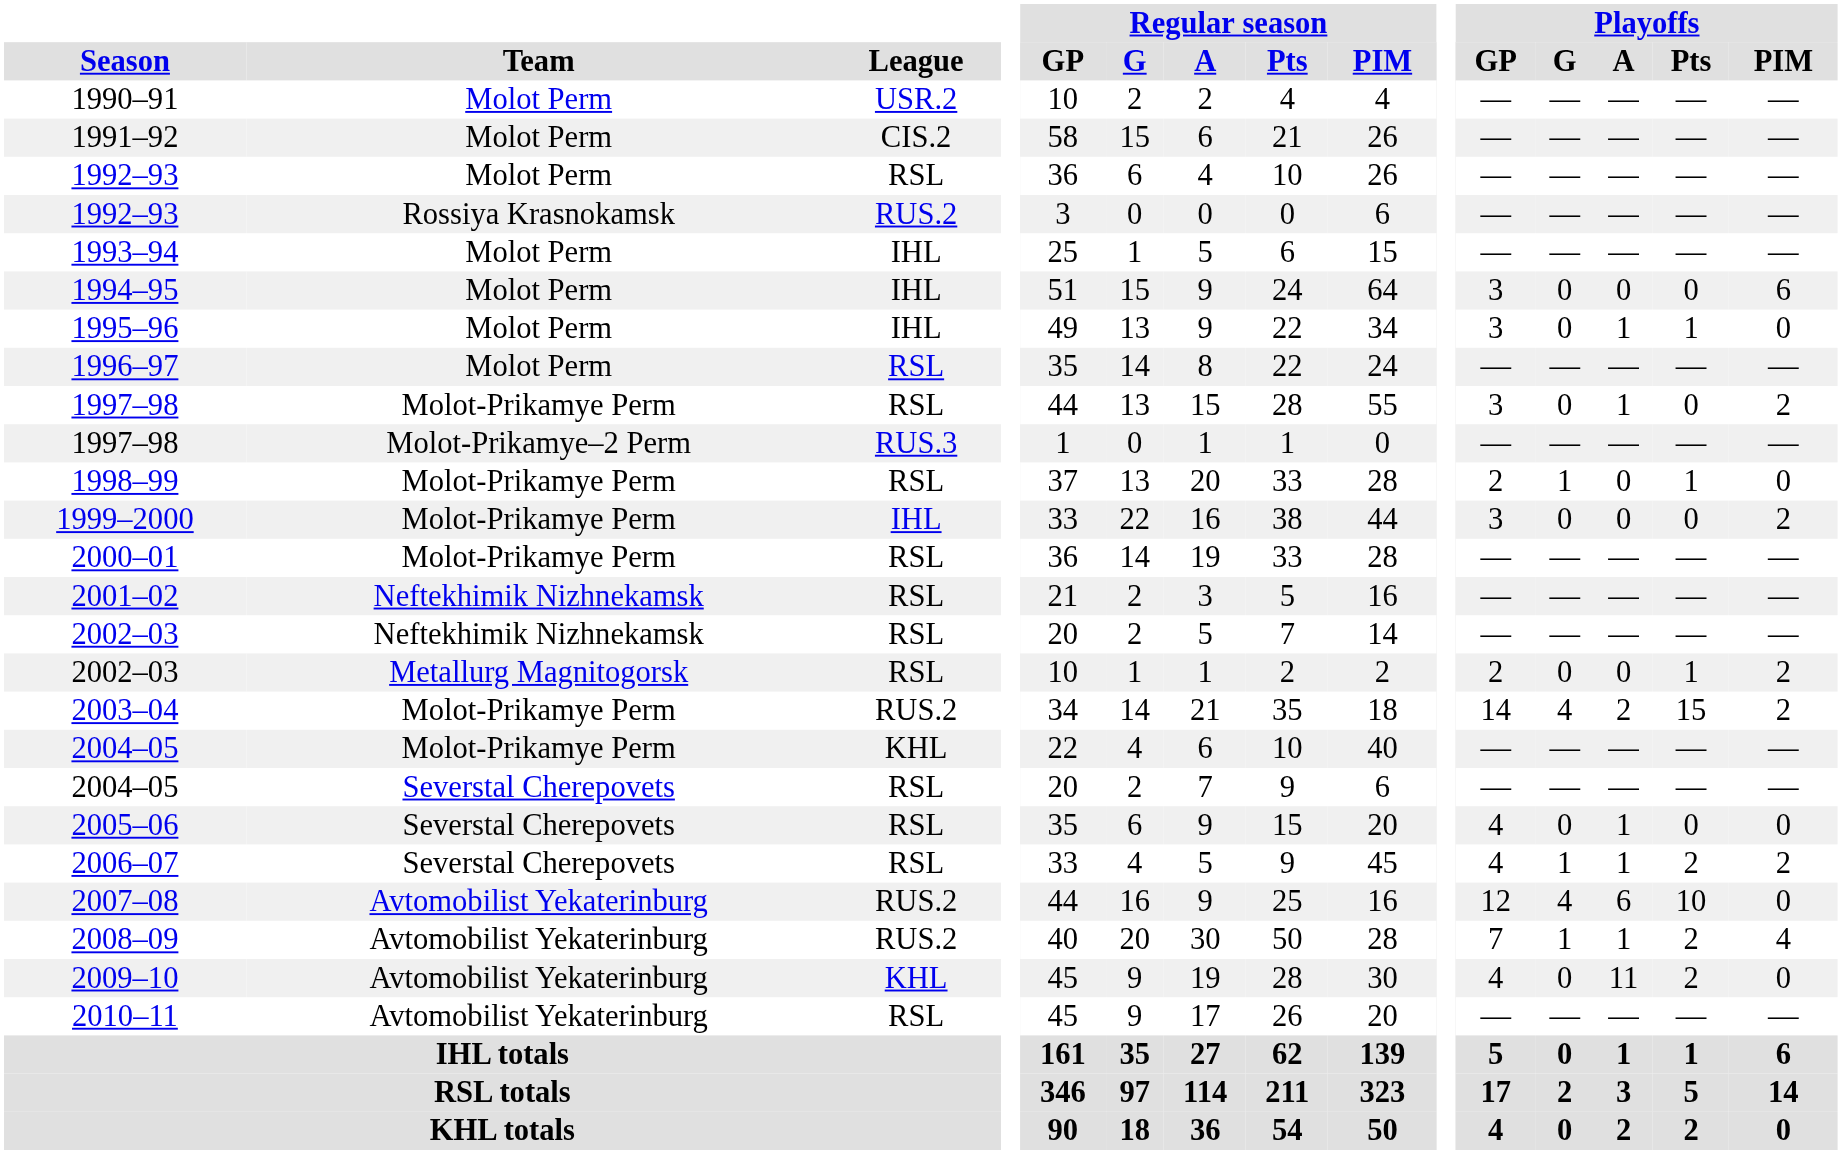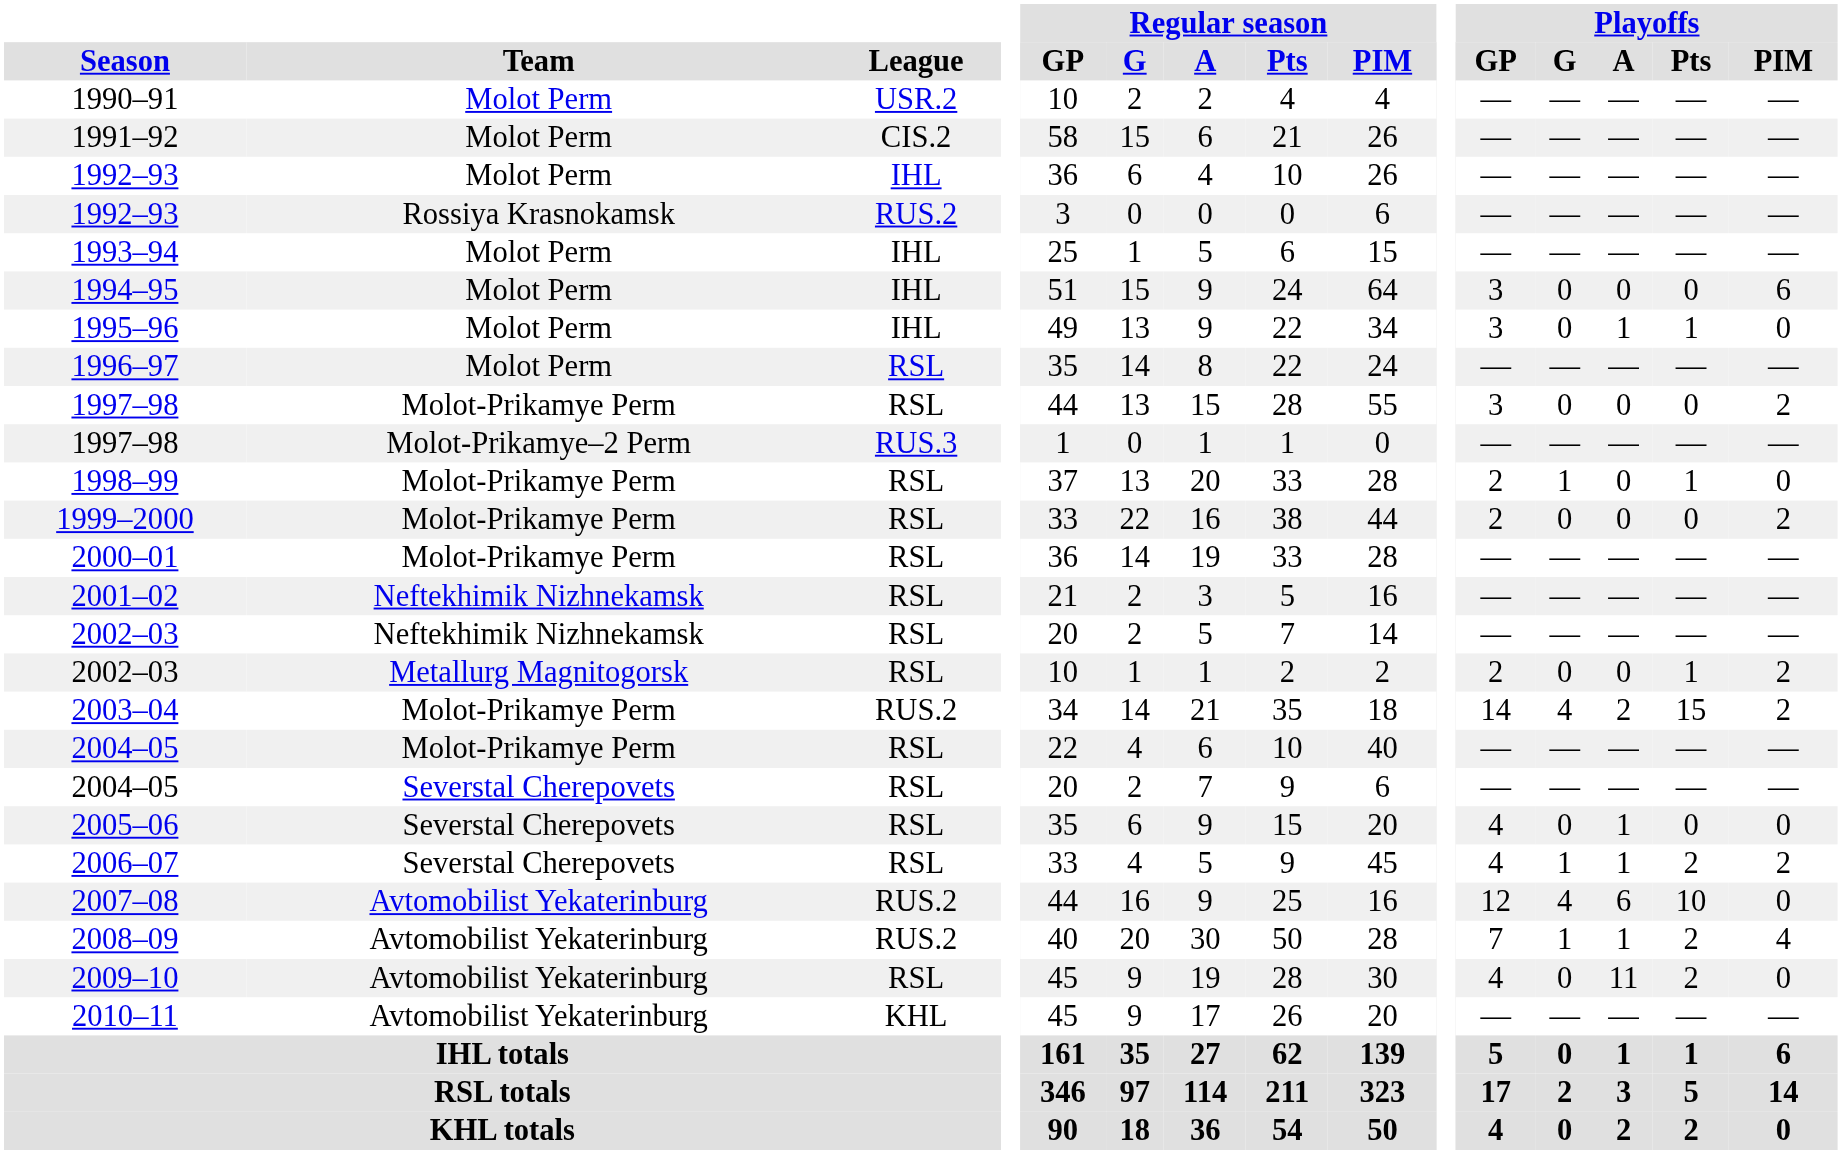1992–93 / Molot Perm | League: RSL -> IHL
1997–98 / Molot-Prikamye Perm | Playoffs / A: 1 -> 0
1999–2000 | League: IHL -> RSL
1999–2000 | Playoffs / GP: 3 -> 2
2004–05 / Molot-Prikamye Perm | League: KHL -> RSL
2009–10 | League: KHL -> RSL
2010–11 | League: RSL -> KHL
